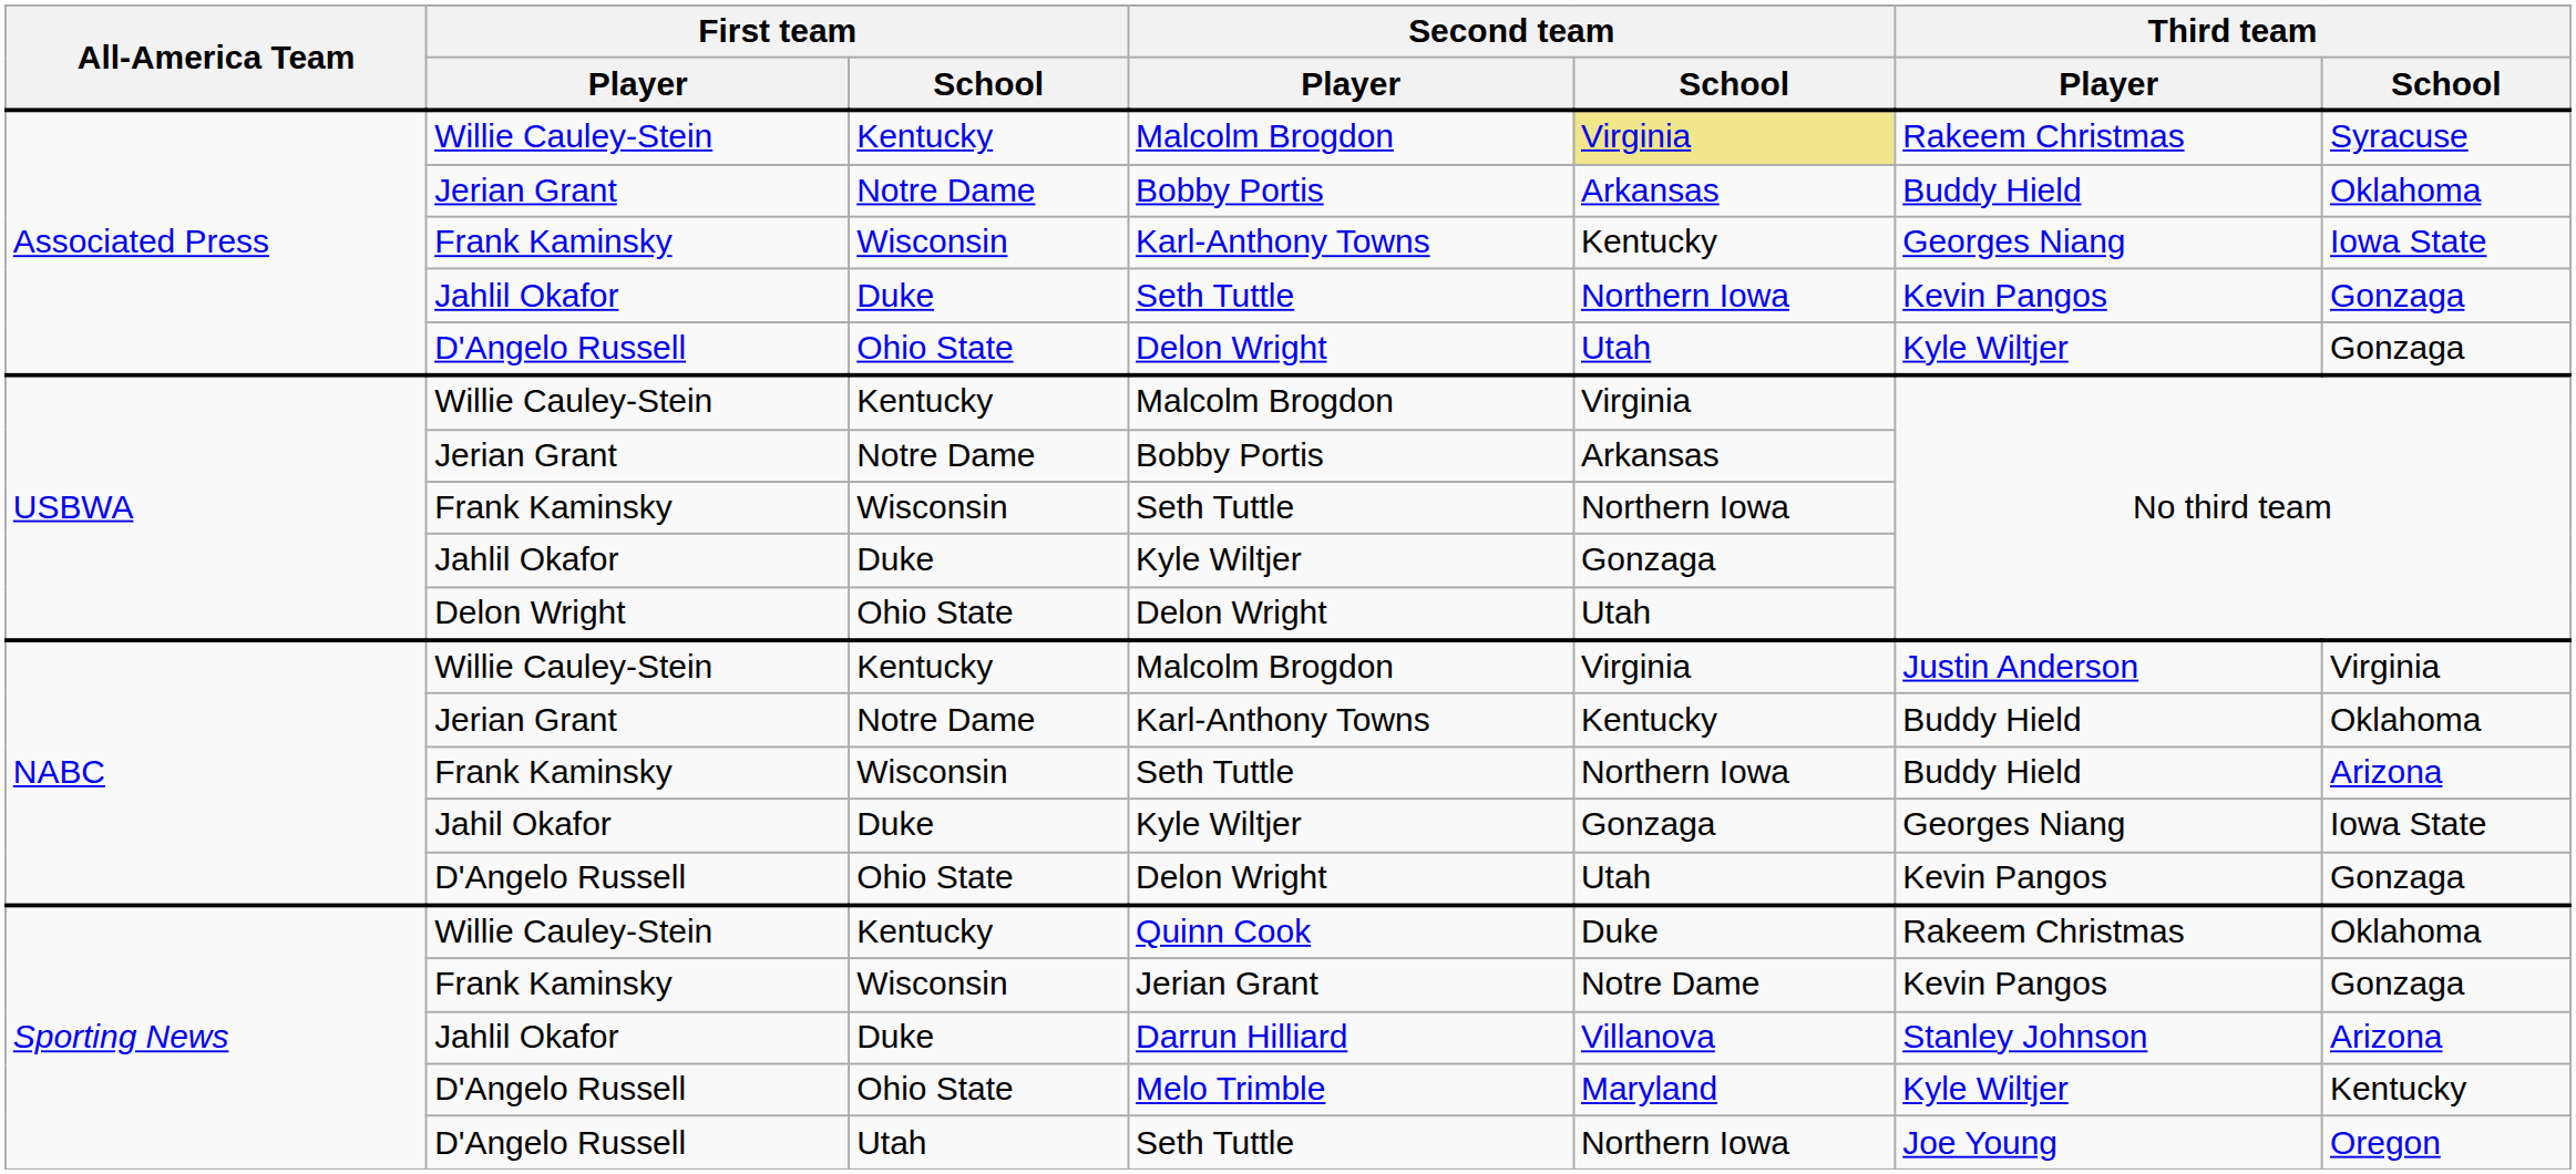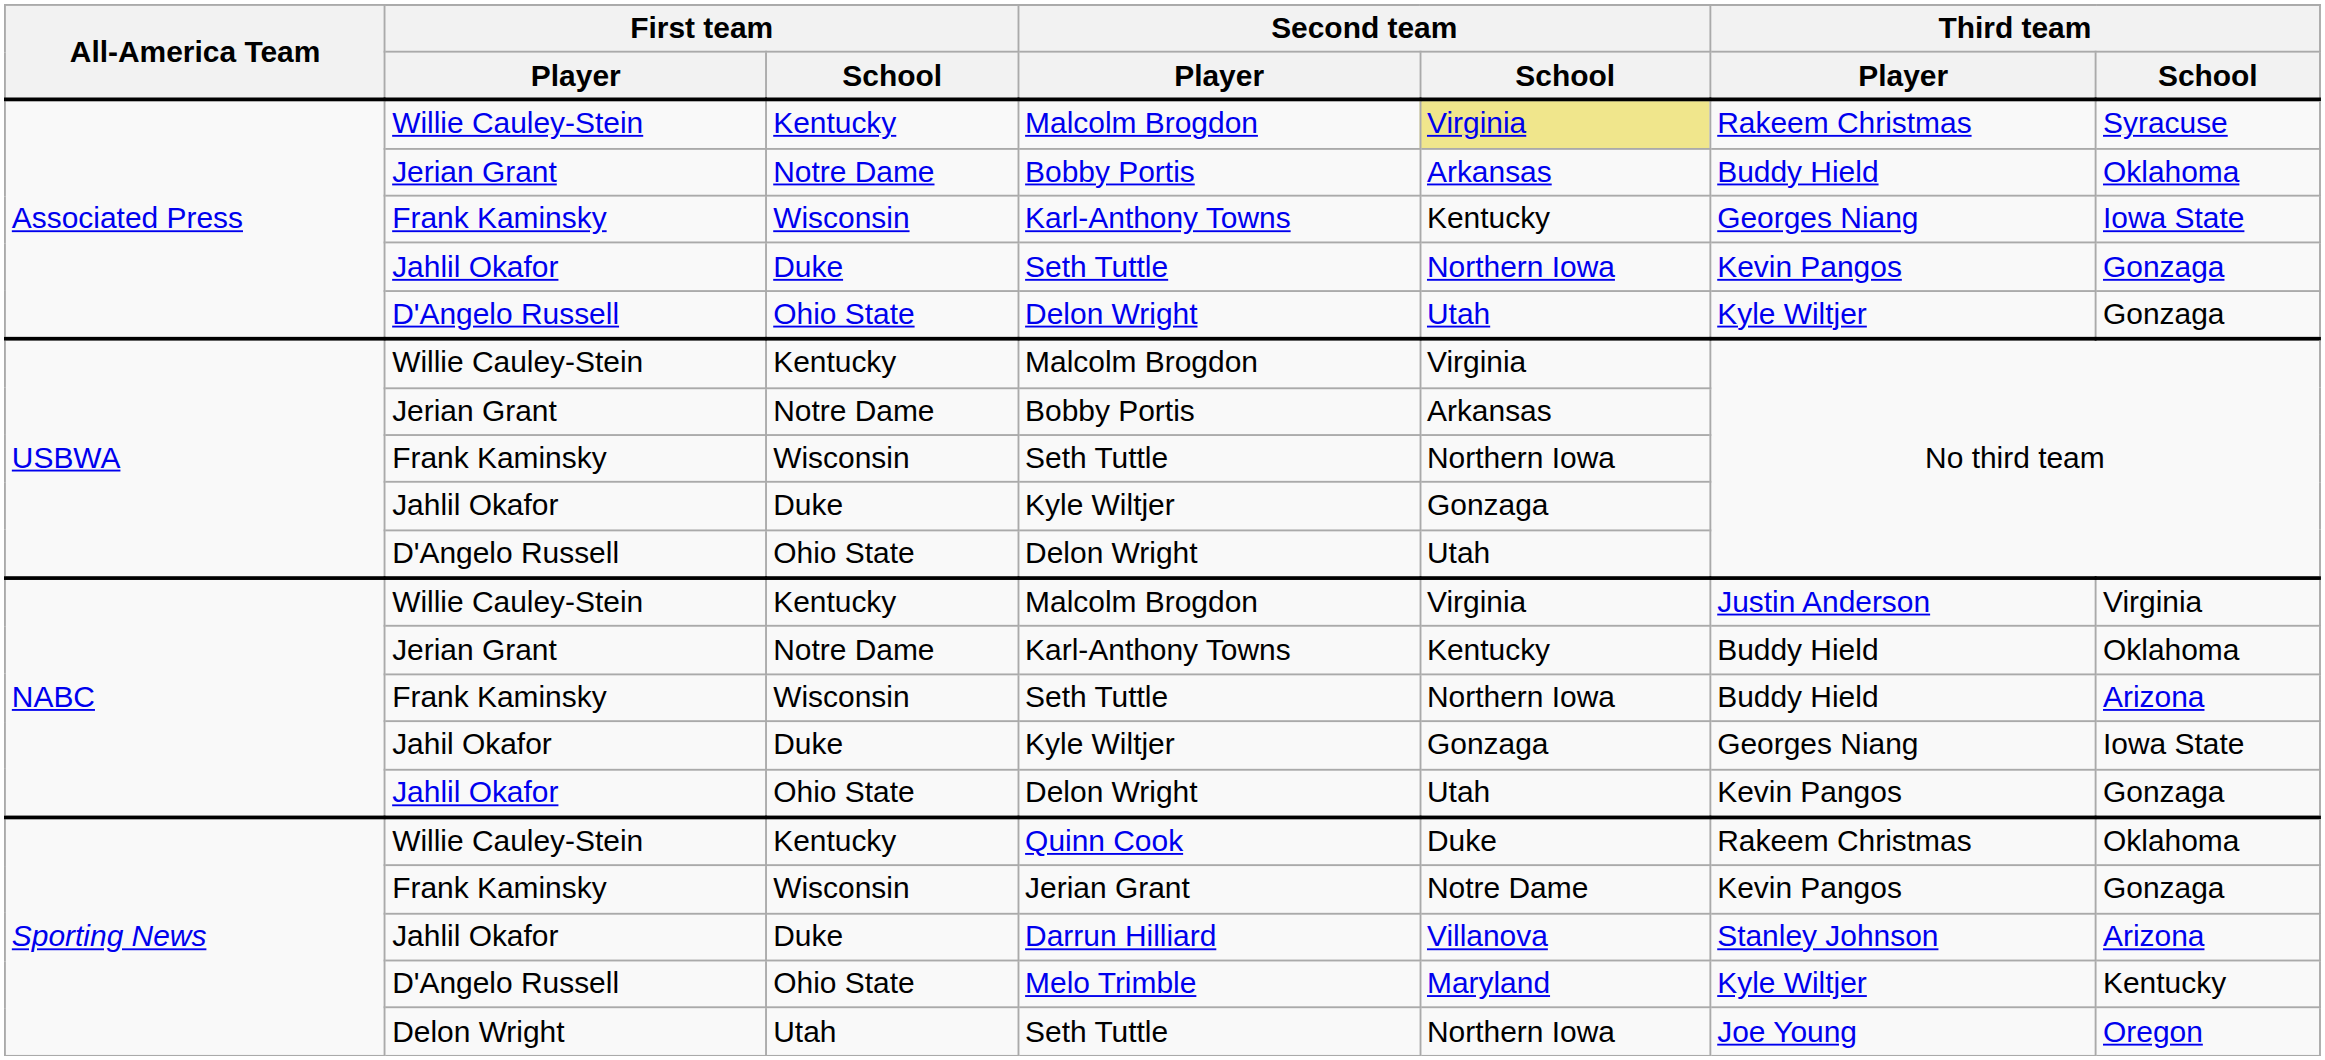USBWA / Delon Wright | First team / Player: Delon Wright -> D'Angelo Russell
NABC / Delon Wright | First team / Player: D'Angelo Russell -> Jahlil Okafor
Sporting News / Seth Tuttle | First team / Player: D'Angelo Russell -> Delon Wright
